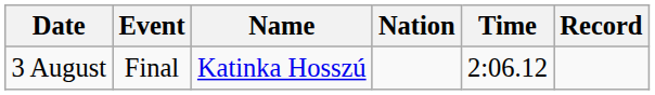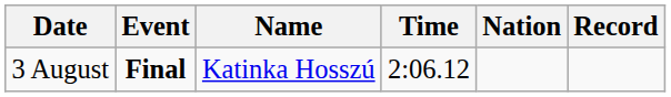columns swapped: Nation <-> Time
3 August | Event: normal -> bold
